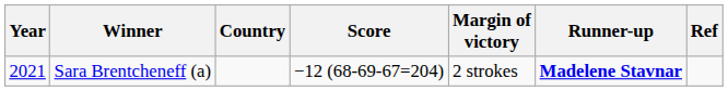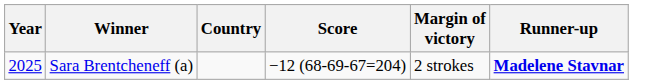- column: Ref
Sara Brentcheneff (a) | Year: 2021 -> 2025
